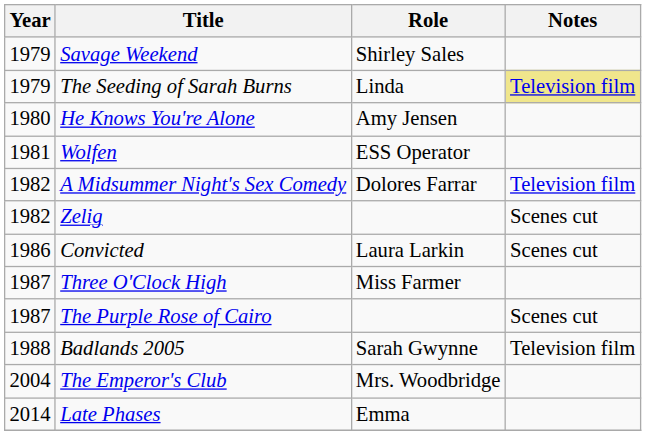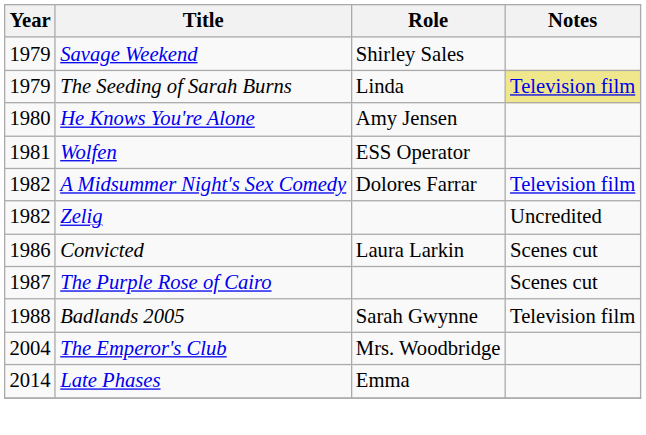Zelig | Notes: Scenes cut -> Uncredited
- row: 1987 | Three O'Clock High | Miss Farmer
